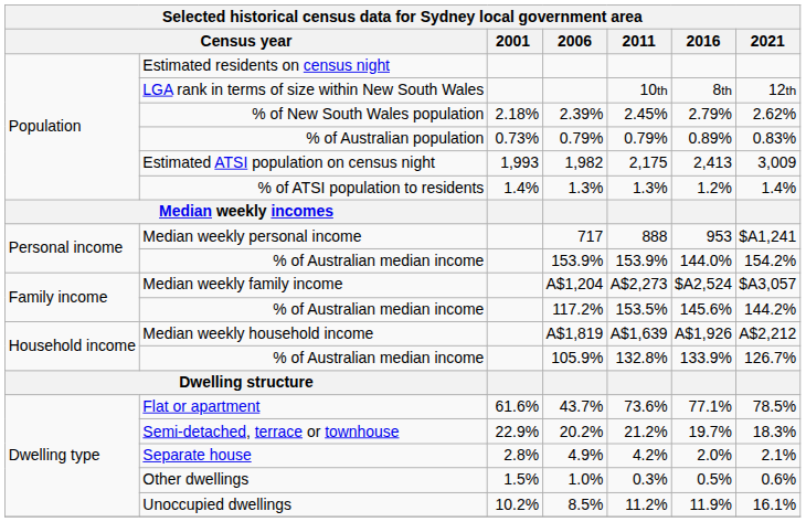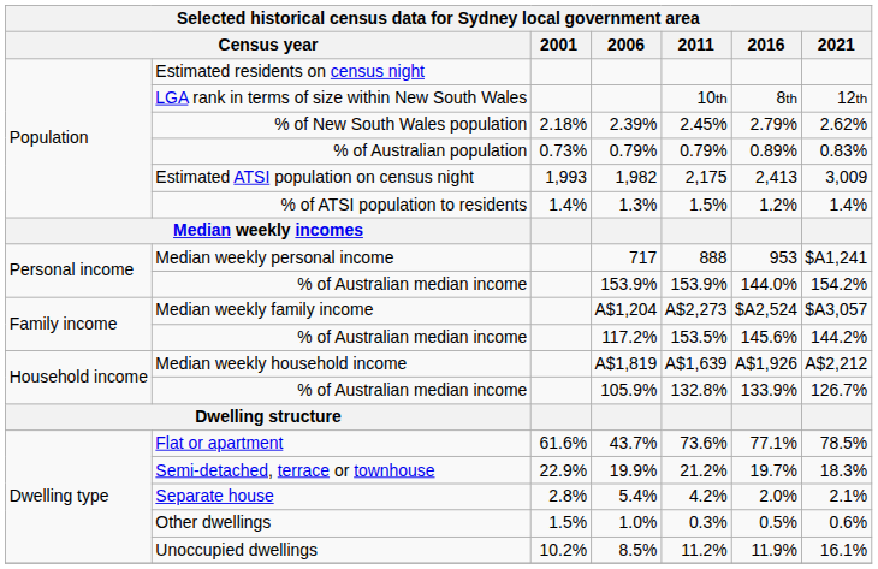% of ATSI population to residents | 2011: 1.3% -> 1.5%
Semi-detached, terrace or townhouse | 2006: 20.2% -> 19.9%
Separate house | 2006: 4.9% -> 5.4%
